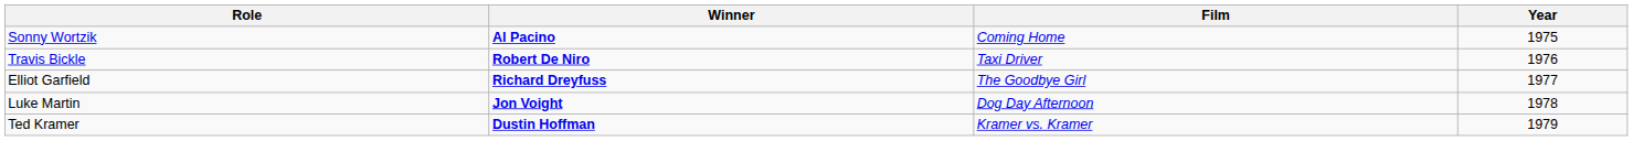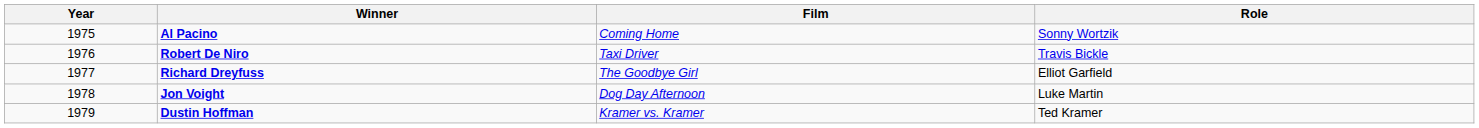columns swapped: Year <-> Role
